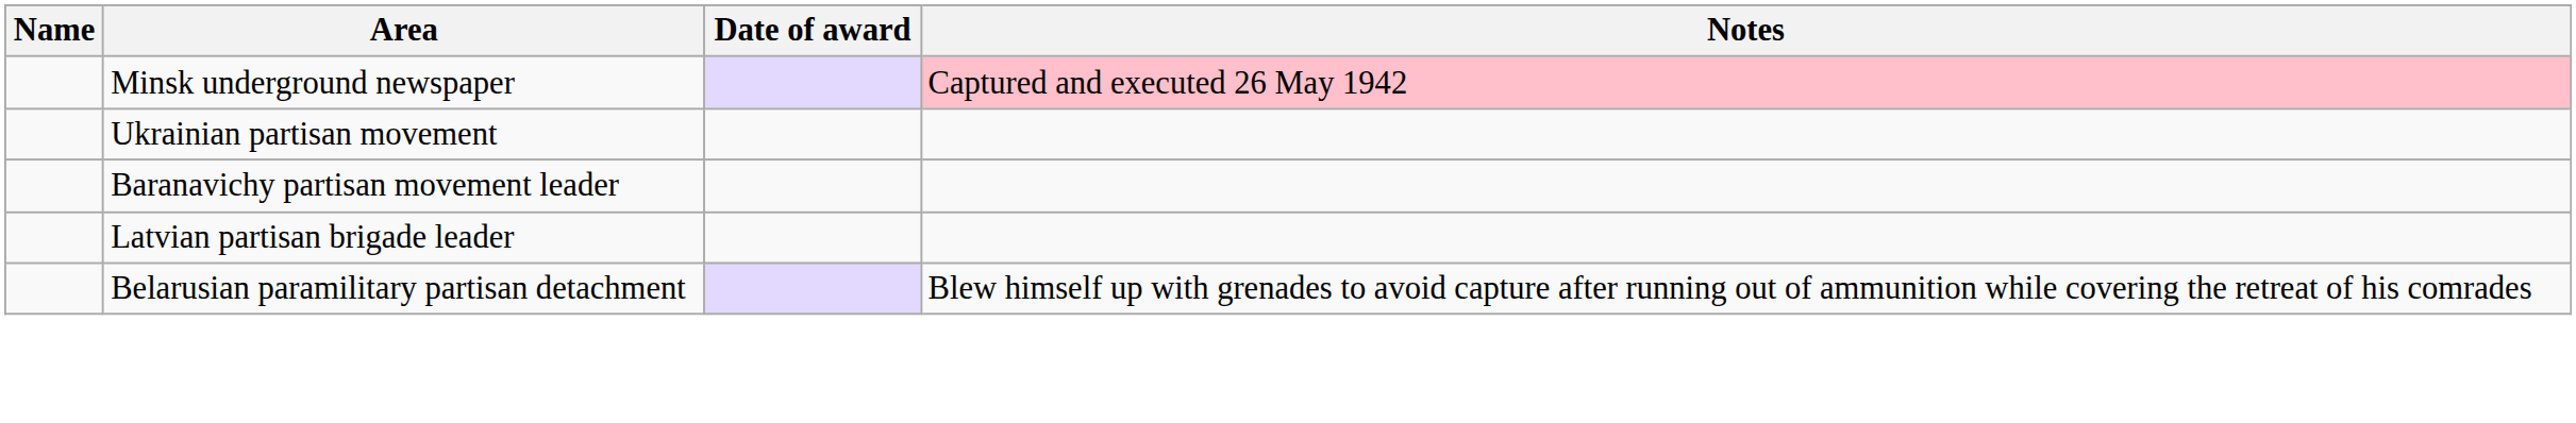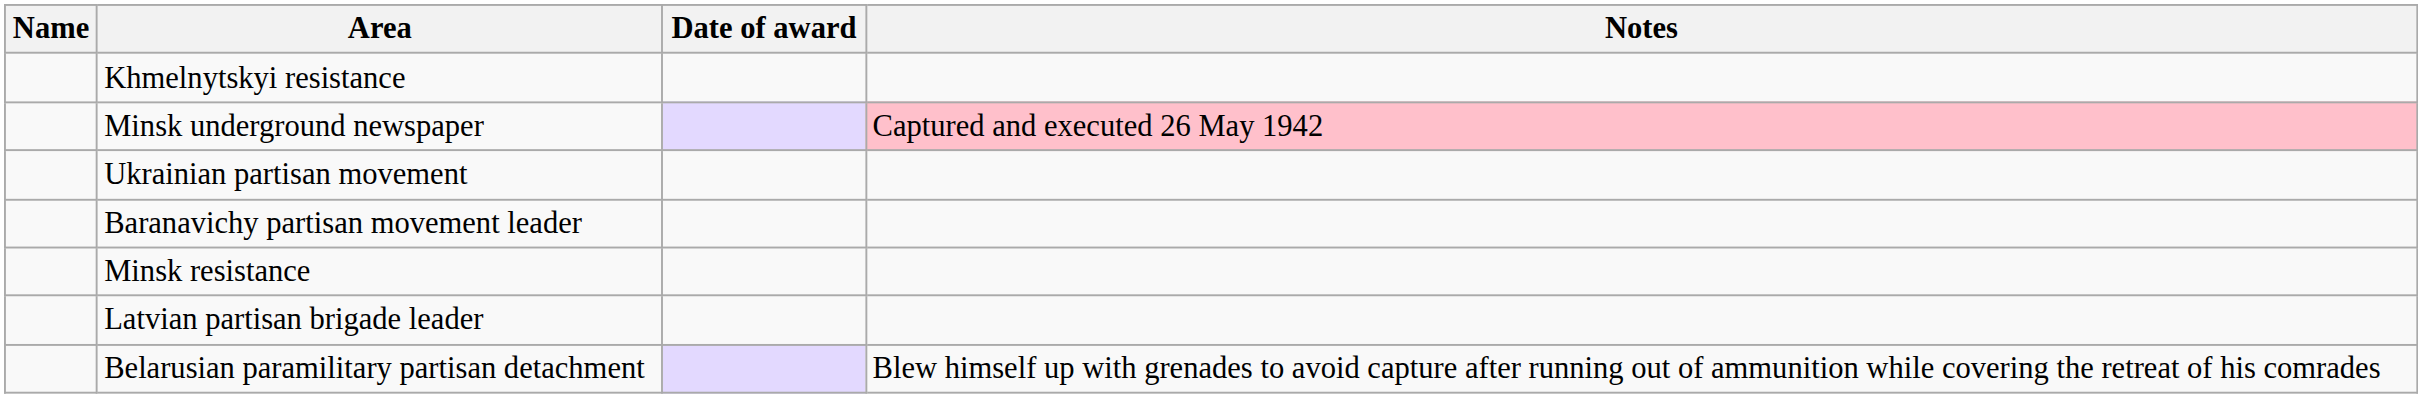+ row: Khmelnytskyi resistance
+ row: Minsk resistance
